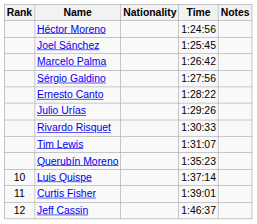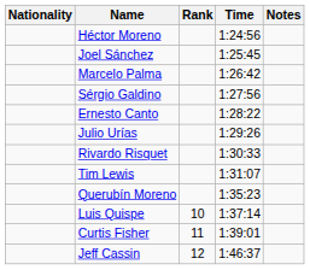columns swapped: Rank <-> Nationality
